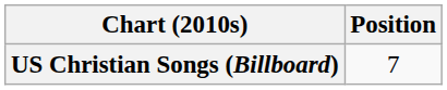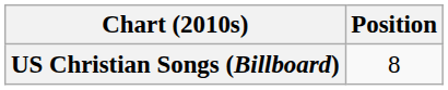US Christian Songs (Billboard) | Position: 7 -> 8
